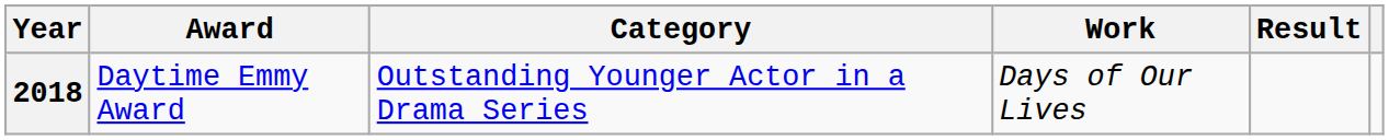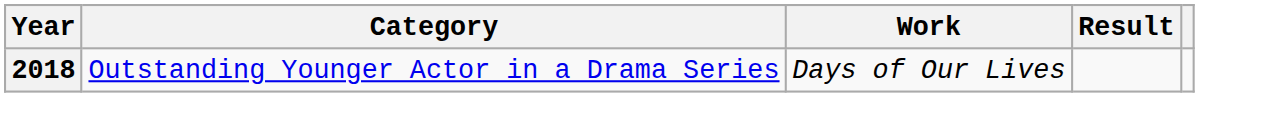- column: Award | Daytime Emmy Award
